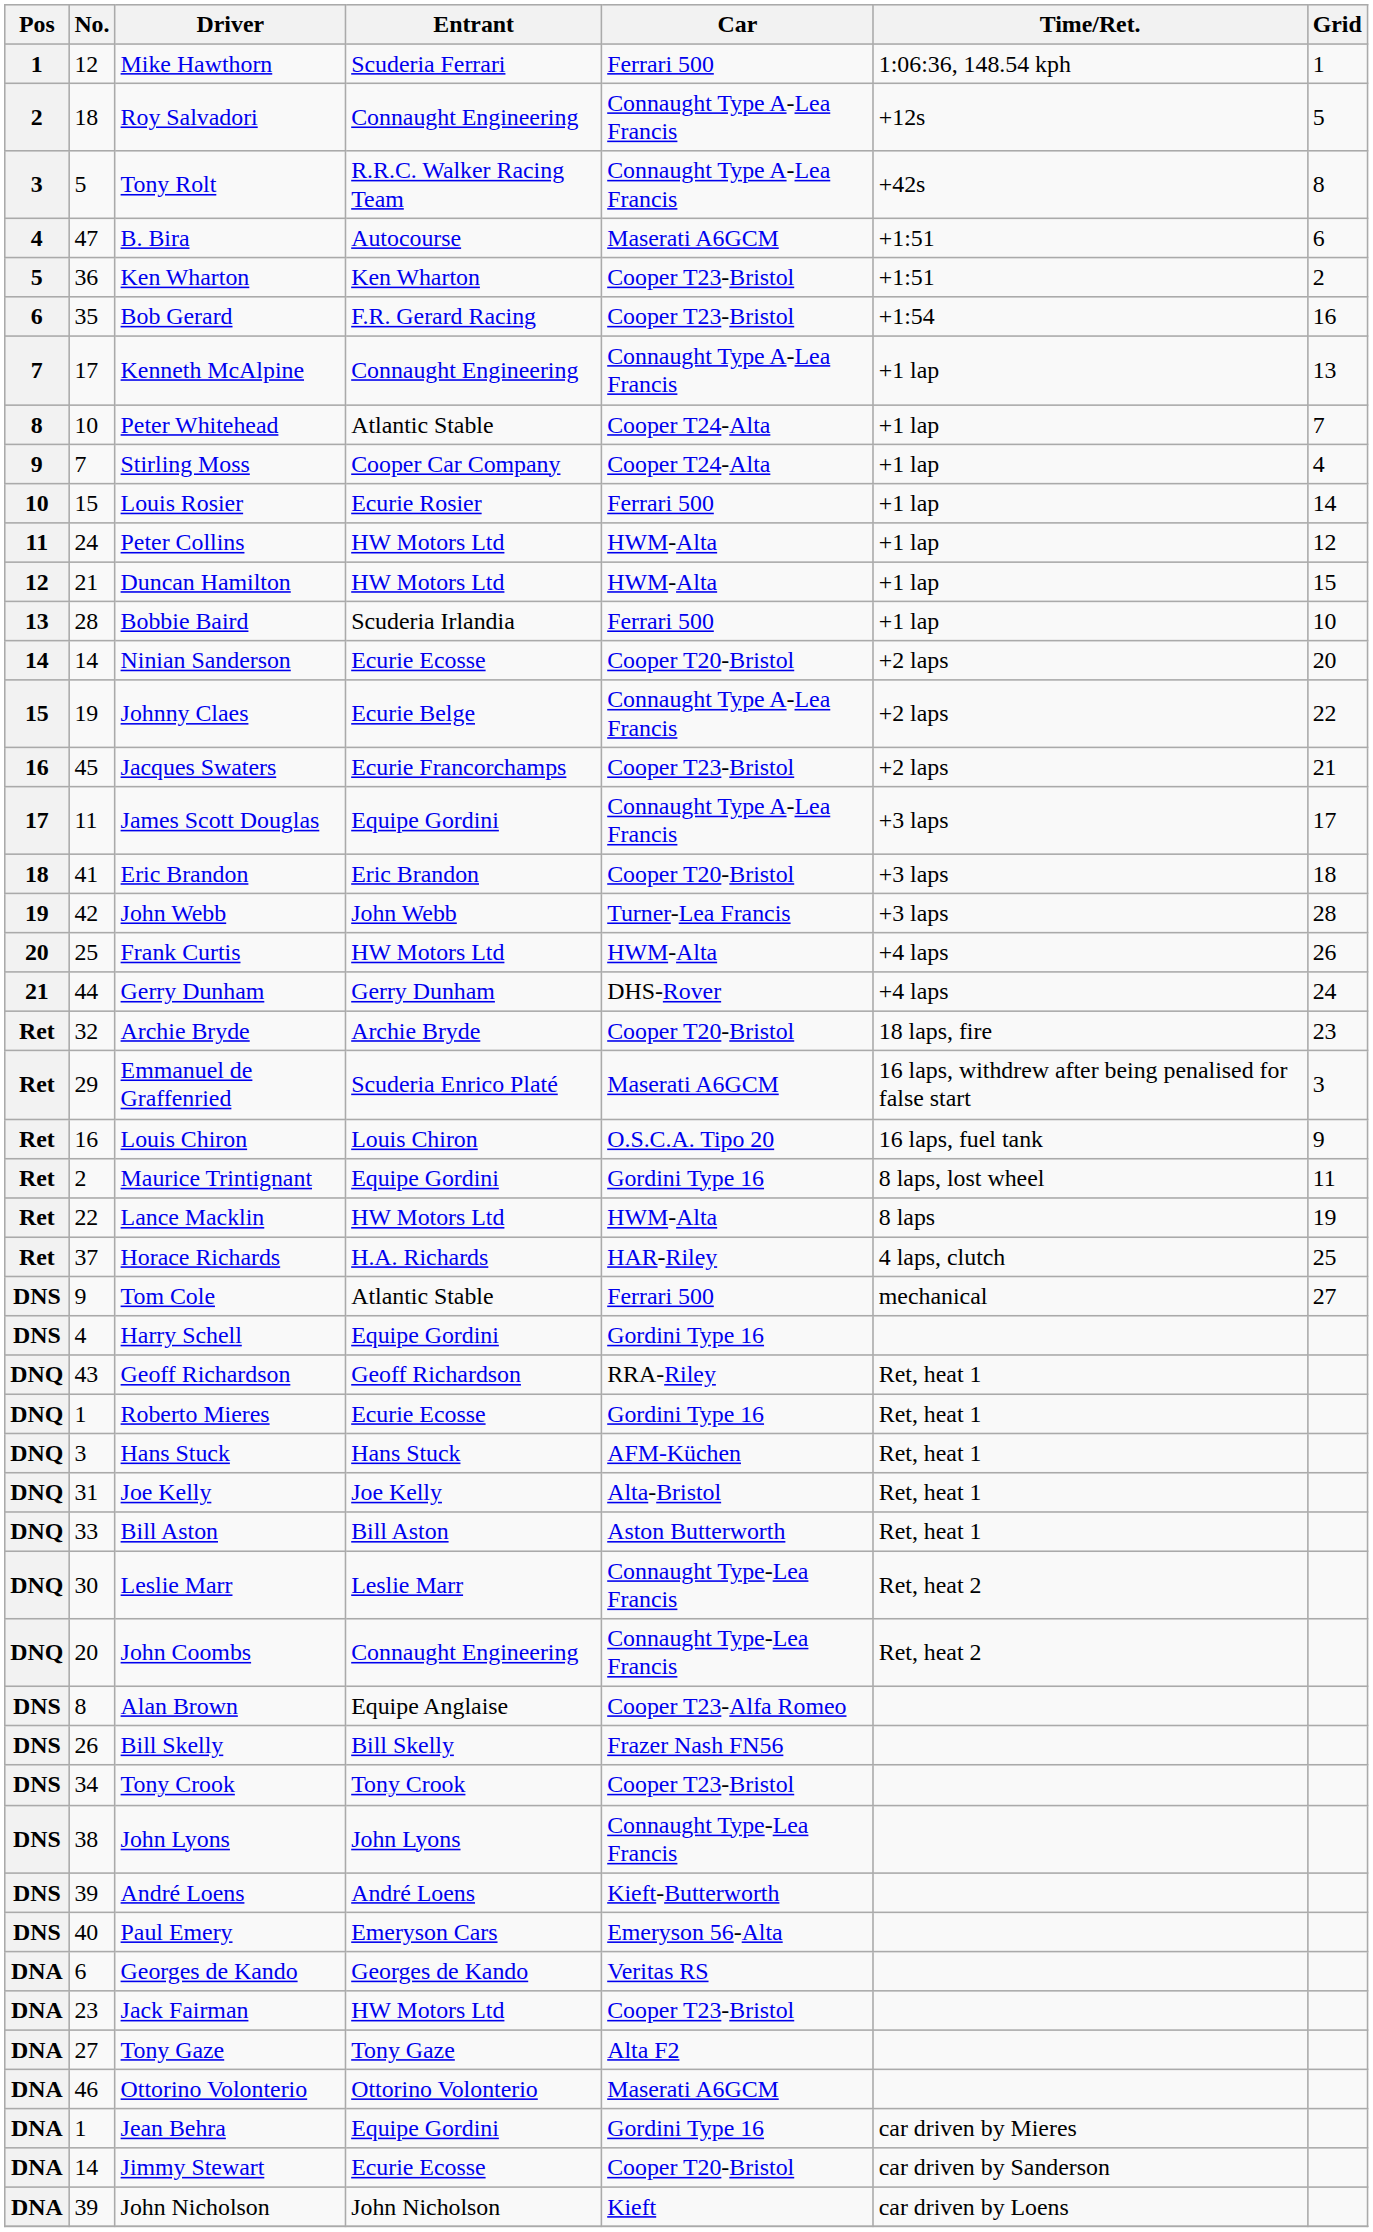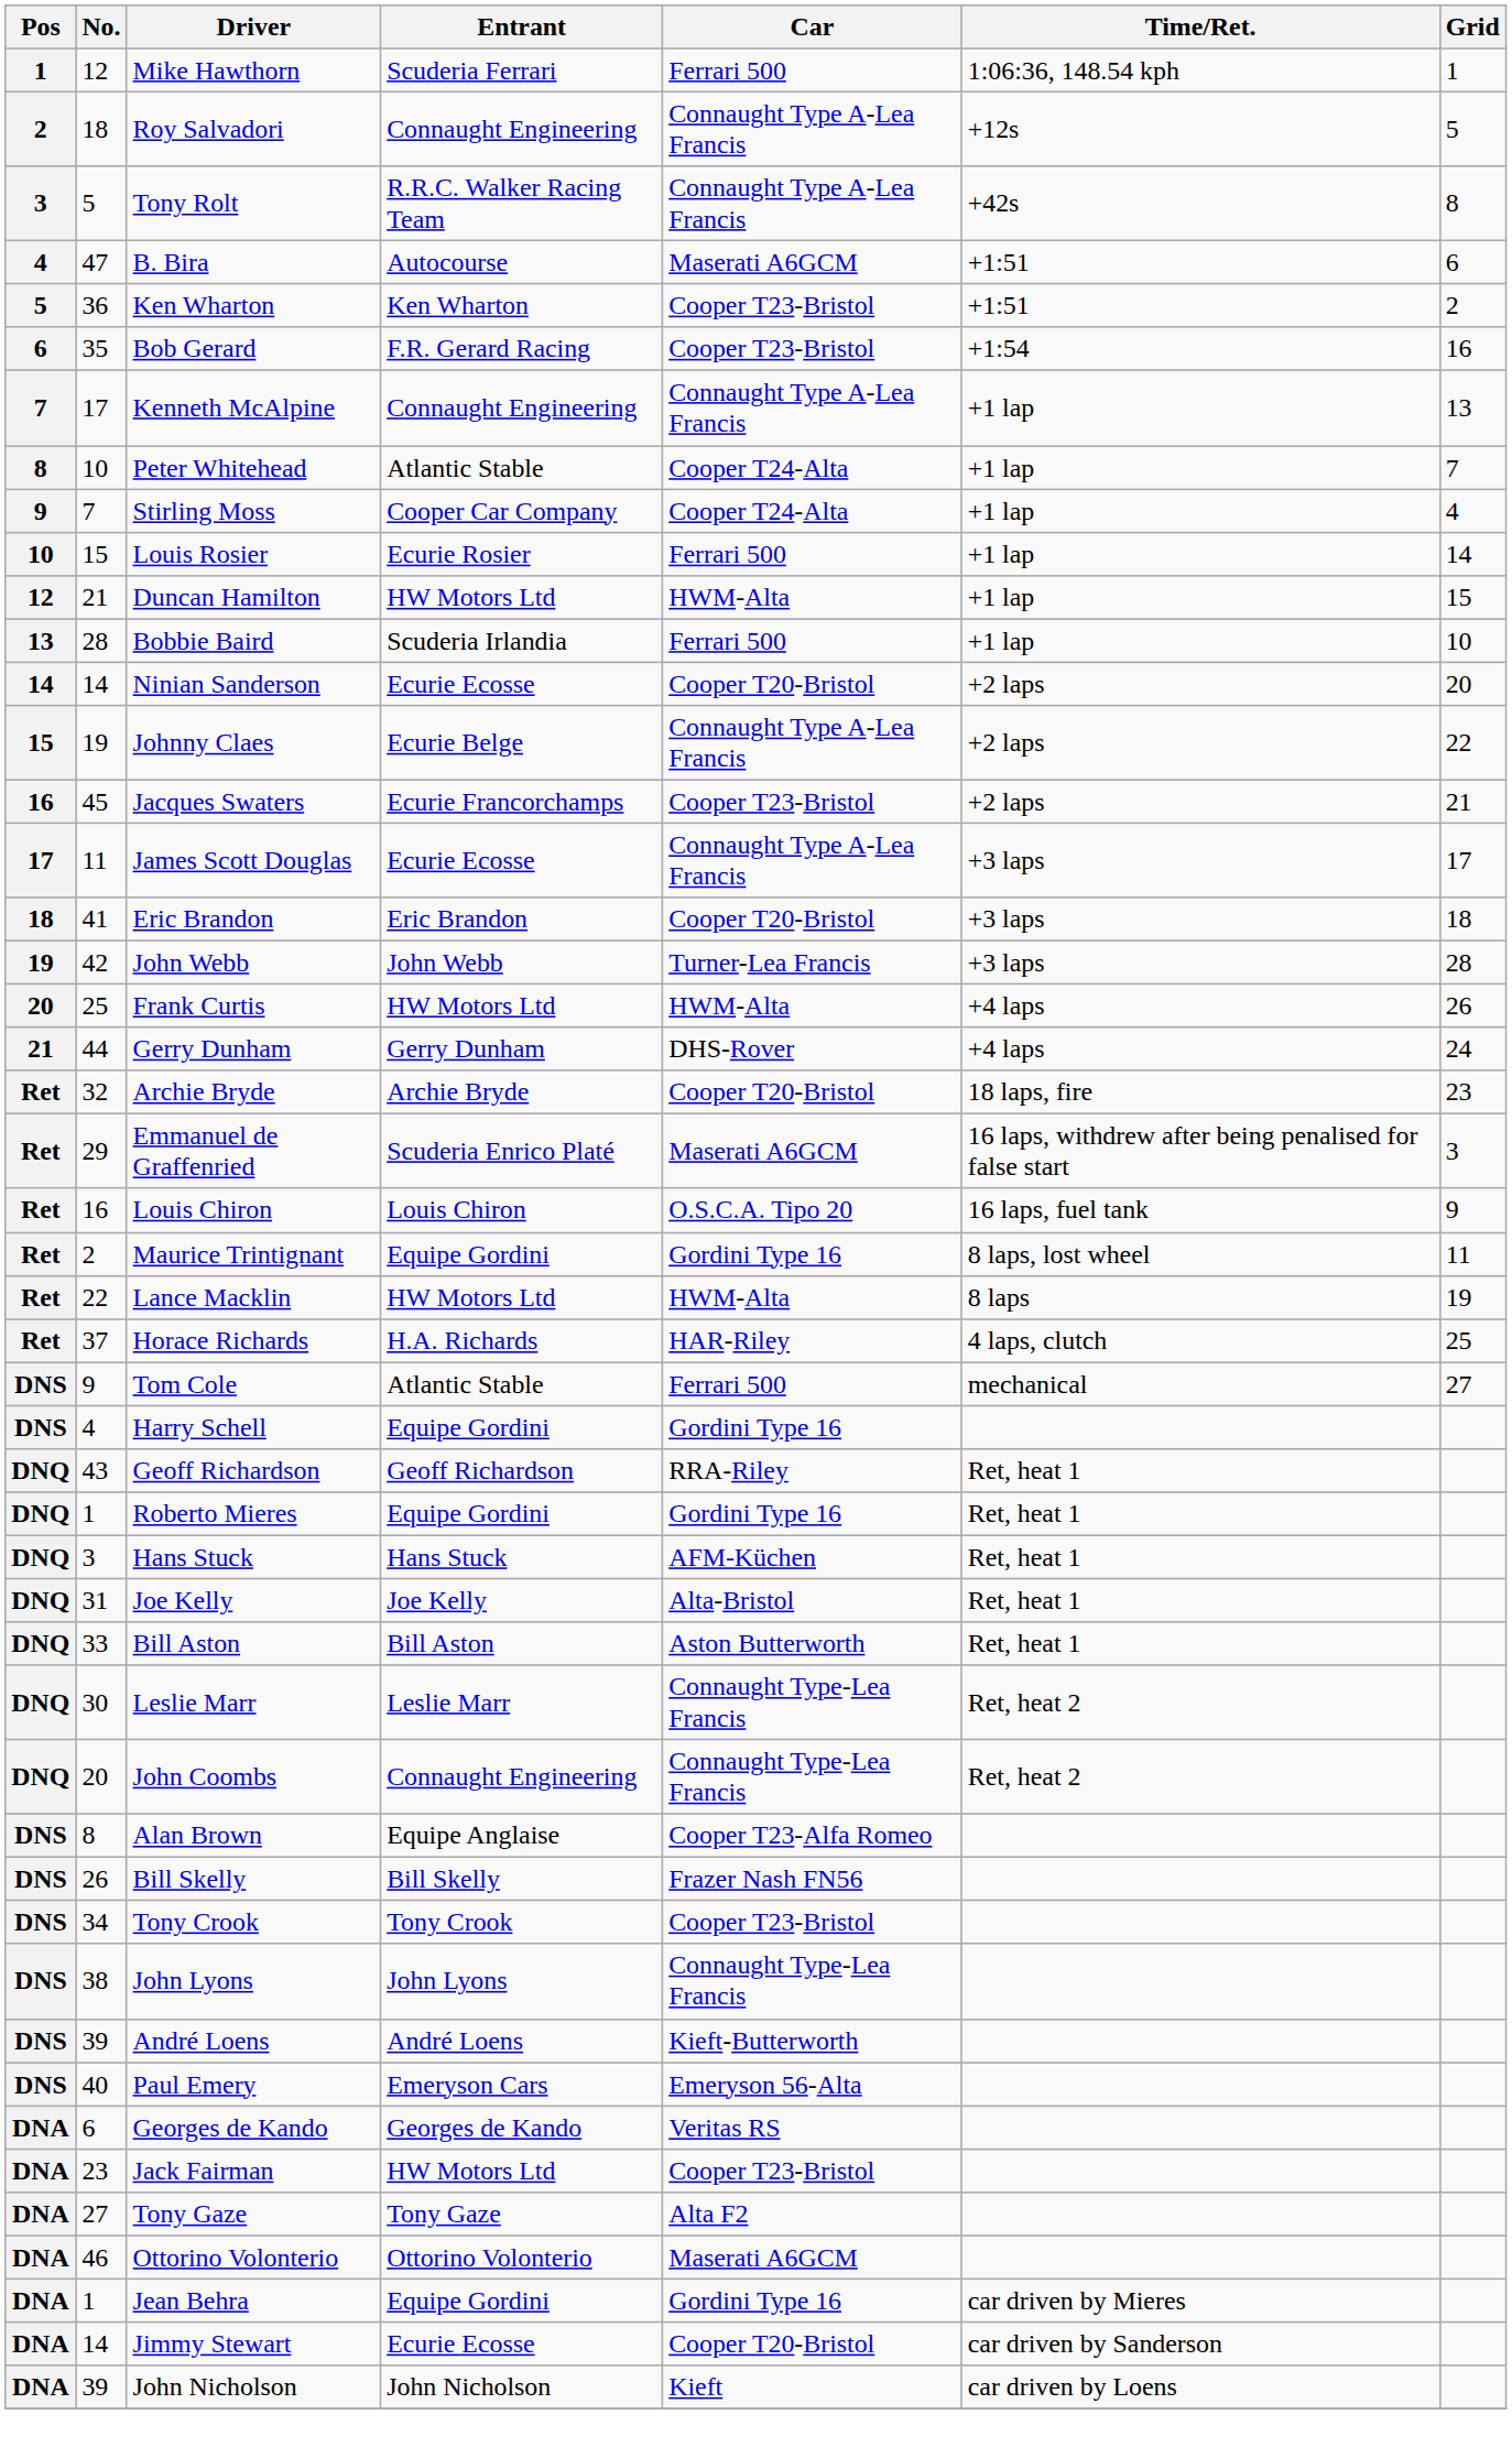- row: 11 | 24 | Peter Collins | HW Motors Ltd | HWM-Alta | +1 lap | 12
James Scott Douglas | Entrant: Equipe Gordini -> Ecurie Ecosse
Roberto Mieres | Entrant: Ecurie Ecosse -> Equipe Gordini
